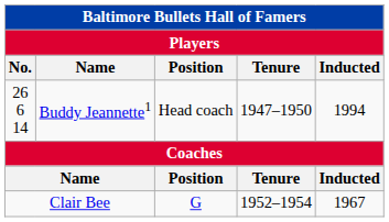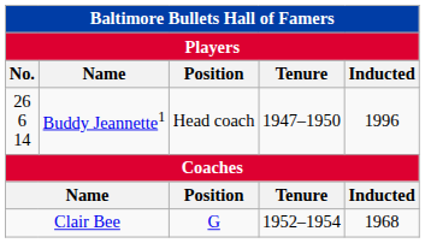26 6 14 | Inducted: 1994 -> 1996
Clair Bee | Inducted: 1967 -> 1968
